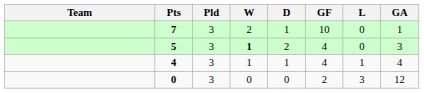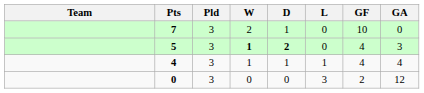columns swapped: L <-> GF
7 | GA: 1 -> 0
5 | D: normal -> bold
